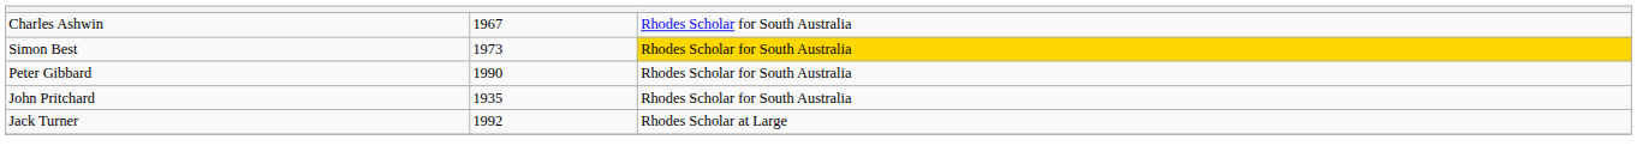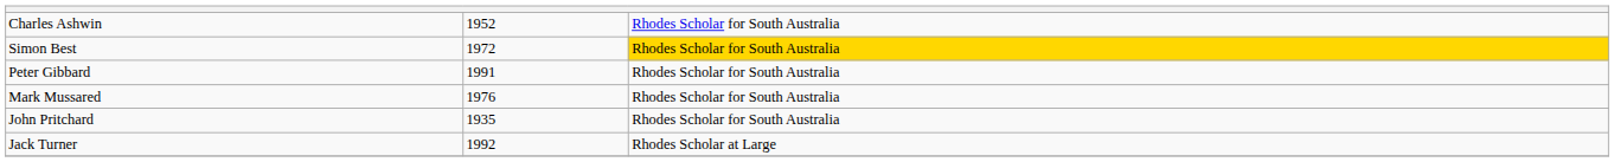Charles Ashwin | column 2: 1967 -> 1952
Simon Best | column 2: 1973 -> 1972
Peter Gibbard | column 2: 1990 -> 1991
+ row: Mark Mussared | 1976 | Rhodes Scholar for South Australia
